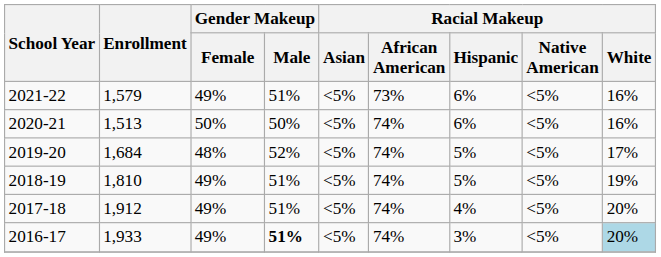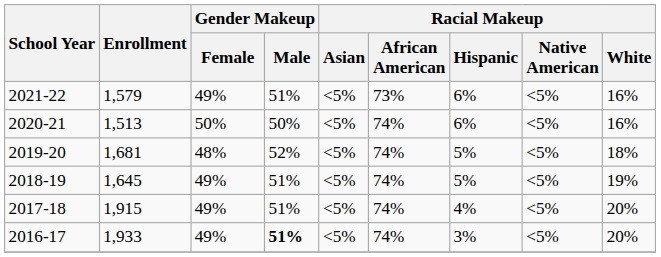2019-20 | Enrollment: 1,684 -> 1,681
2019-20 | Racial Makeup / White: 17% -> 18%
2018-19 | Enrollment: 1,810 -> 1,645
2017-18 | Enrollment: 1,912 -> 1,915
2016-17 | Racial Makeup / White: lightblue background -> no background
